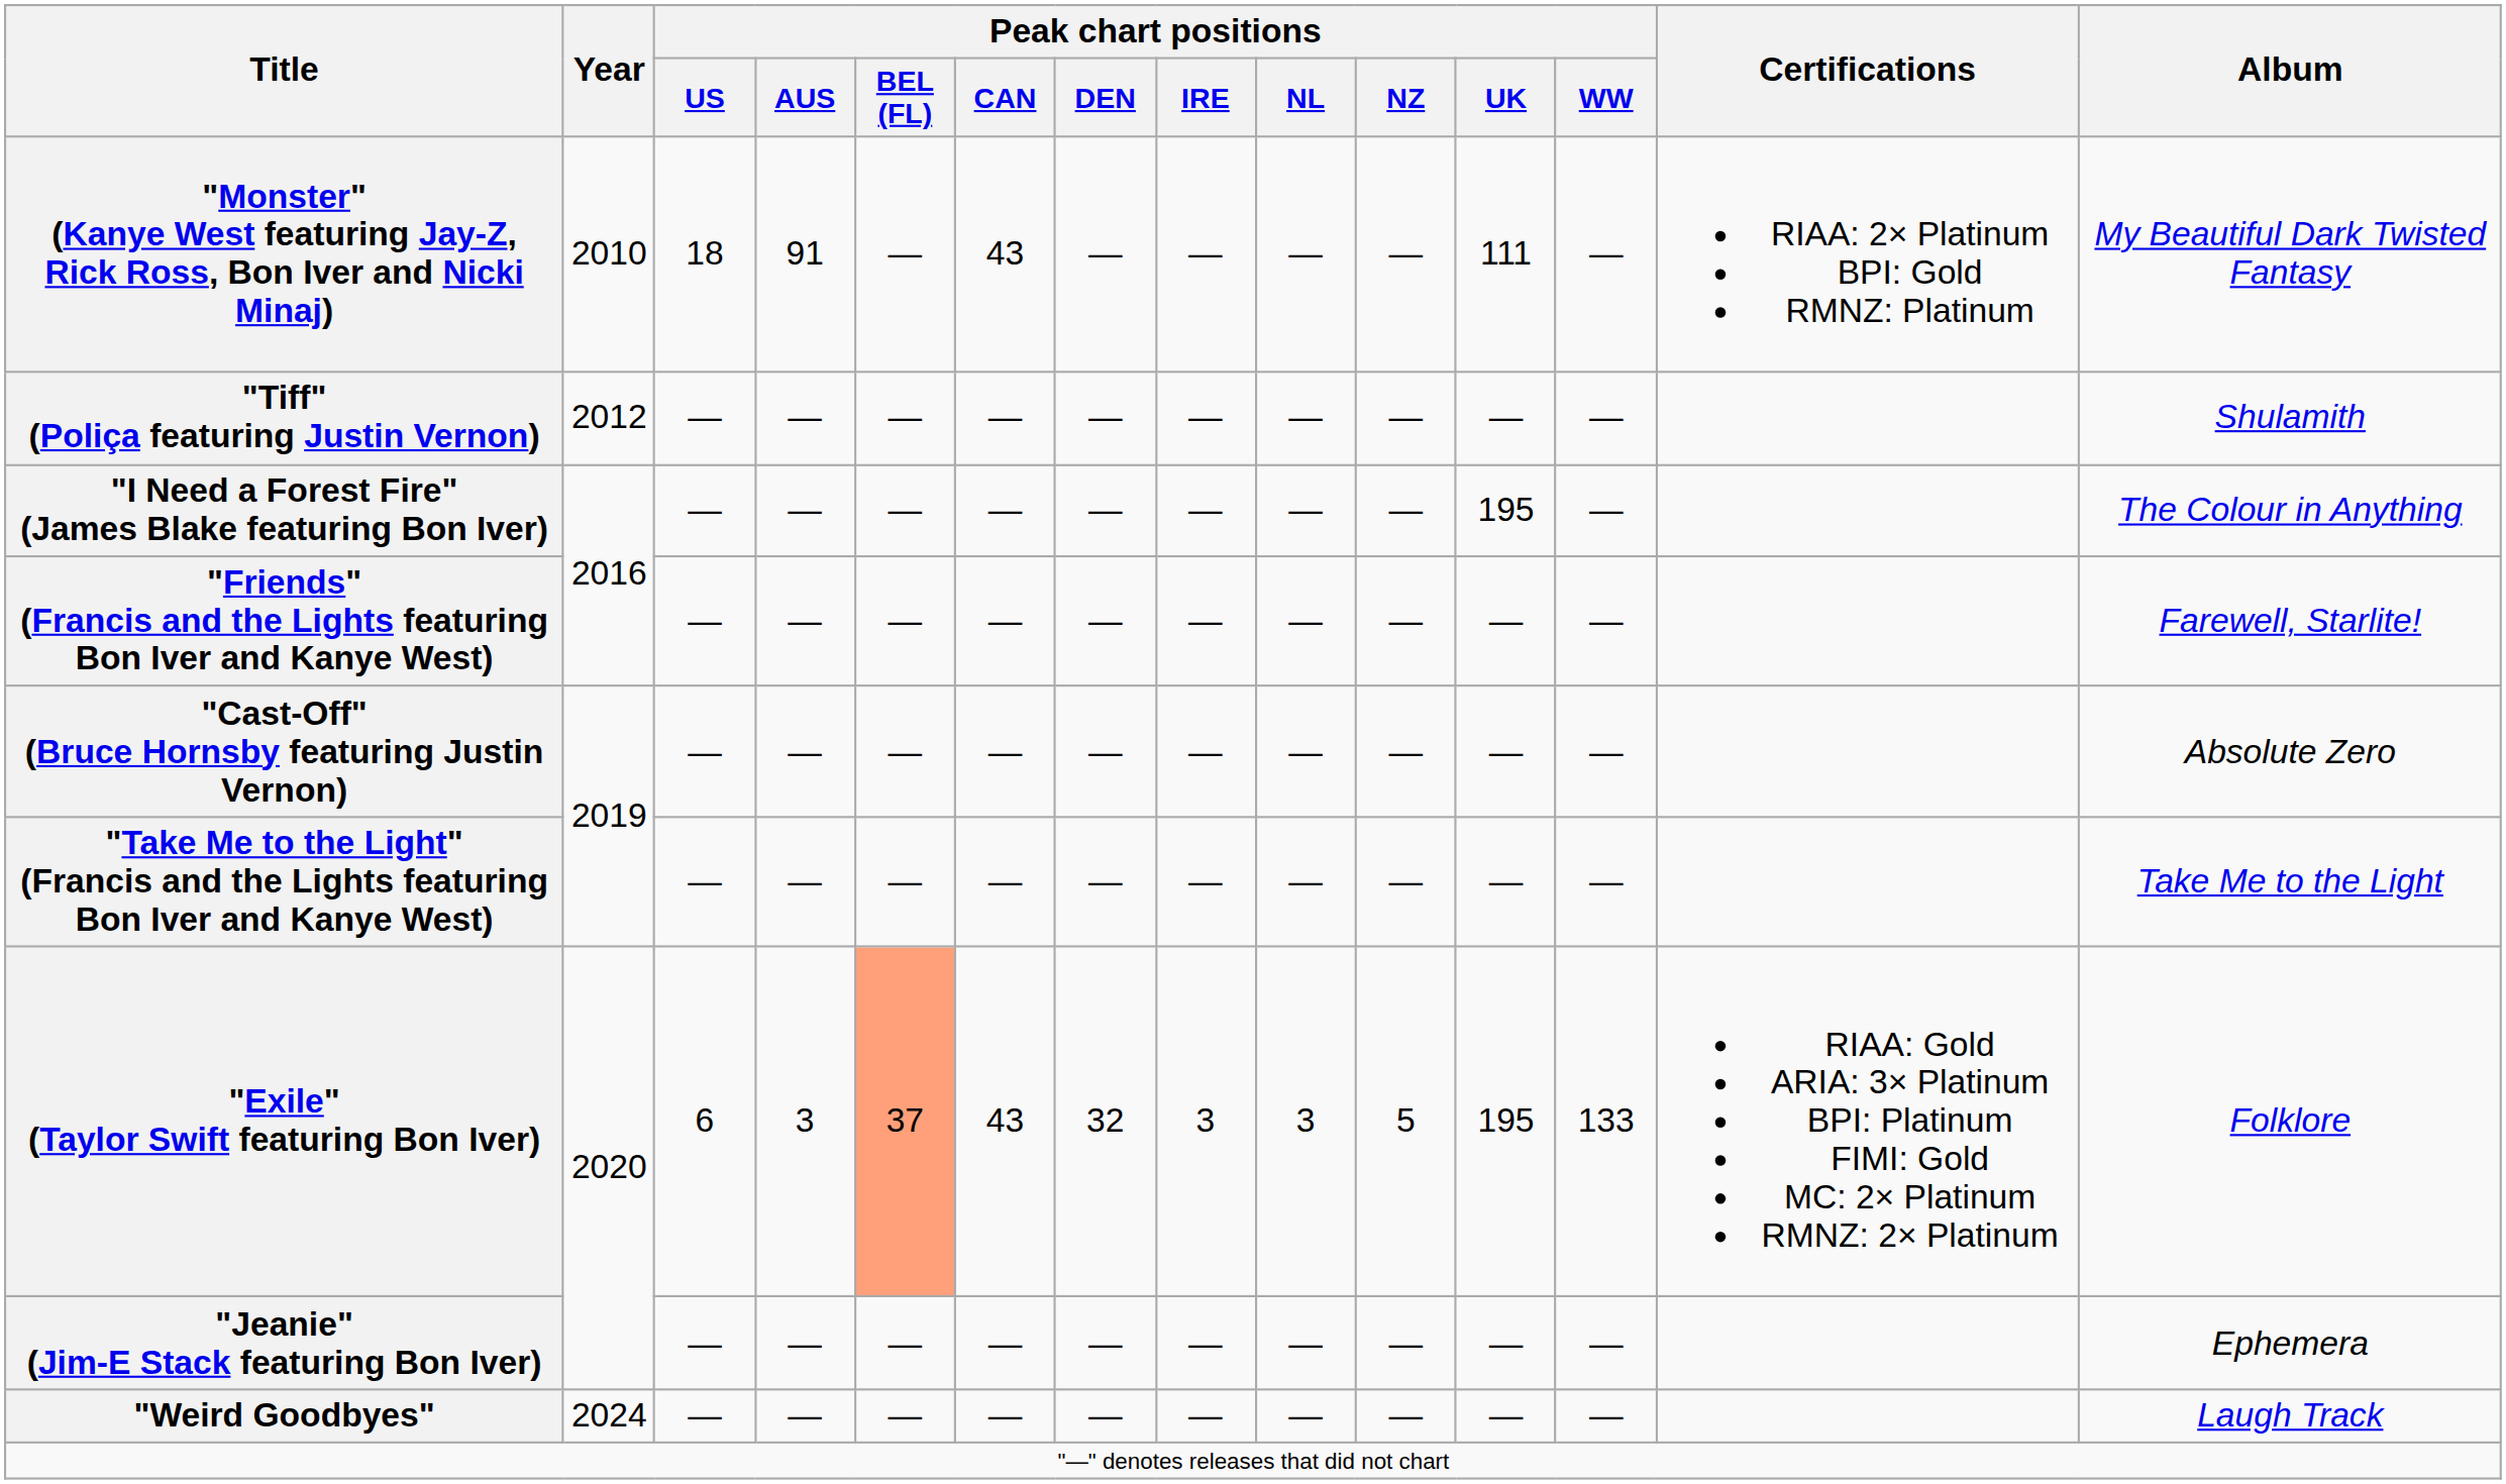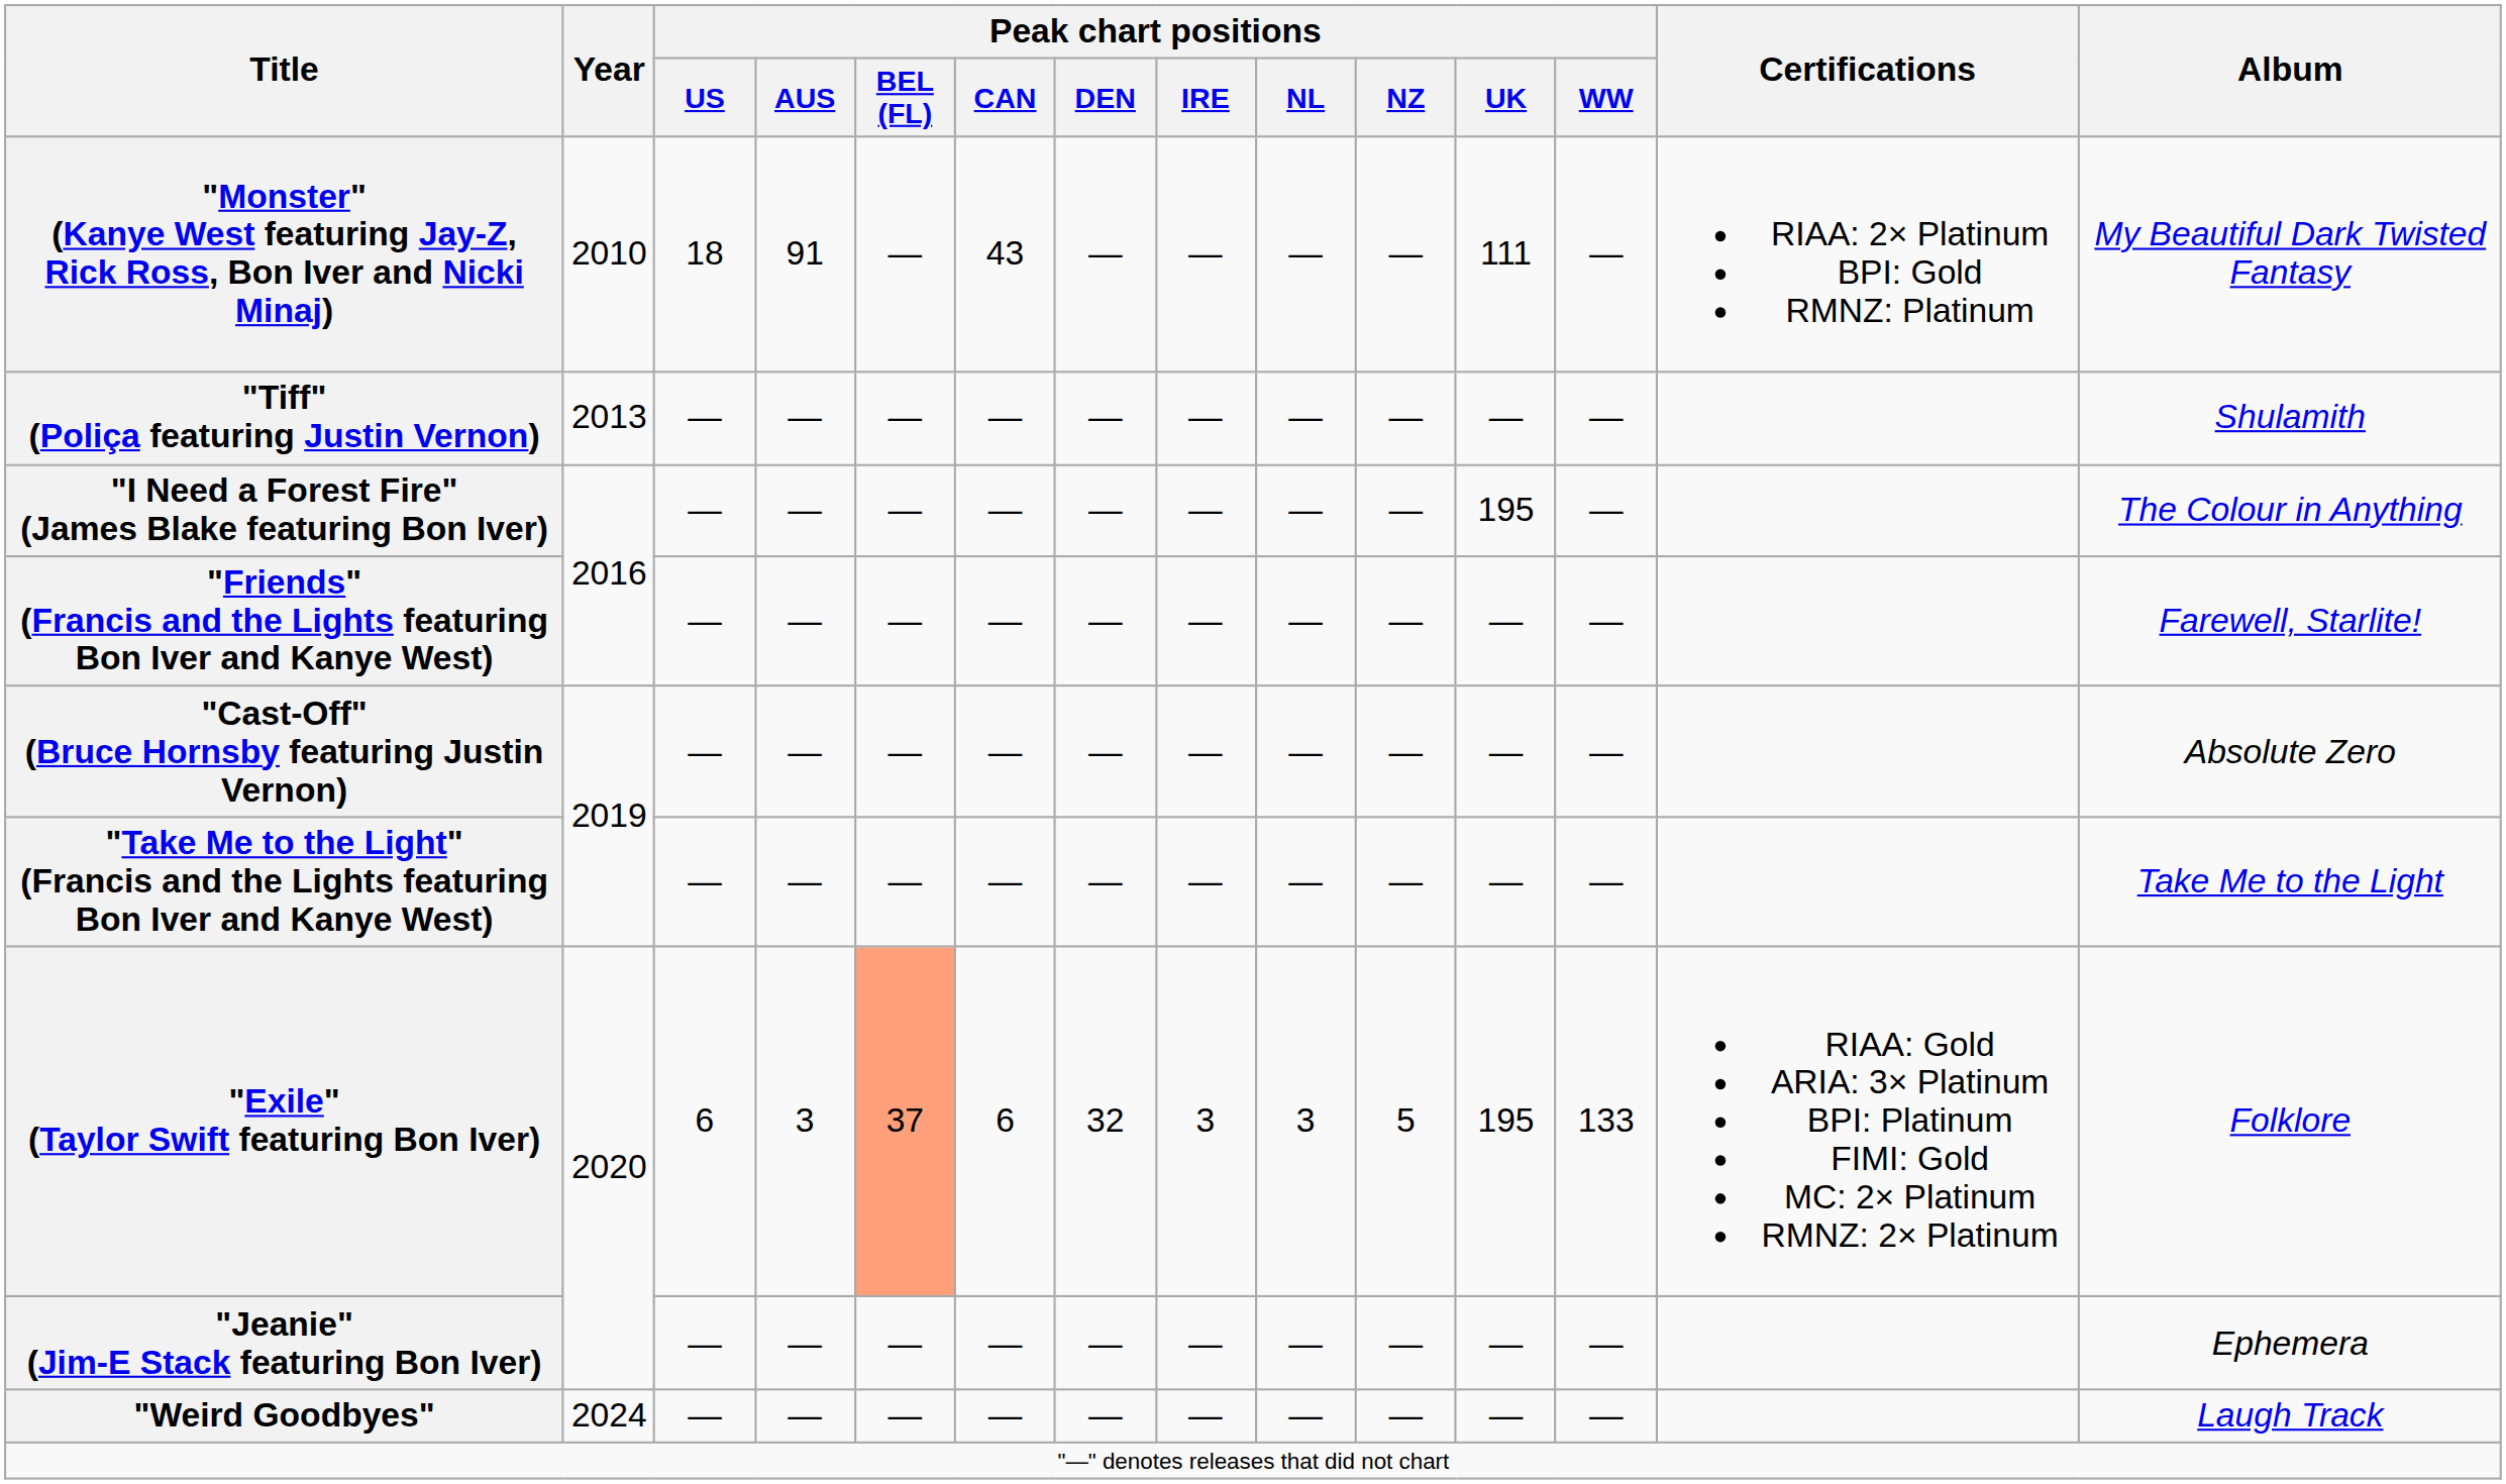"Tiff" (Poliça featuring Justin Vernon) | Year: 2012 -> 2013
"Exile" (Taylor Swift featuring Bon Iver) | Peak chart positions / CAN: 43 -> 6
